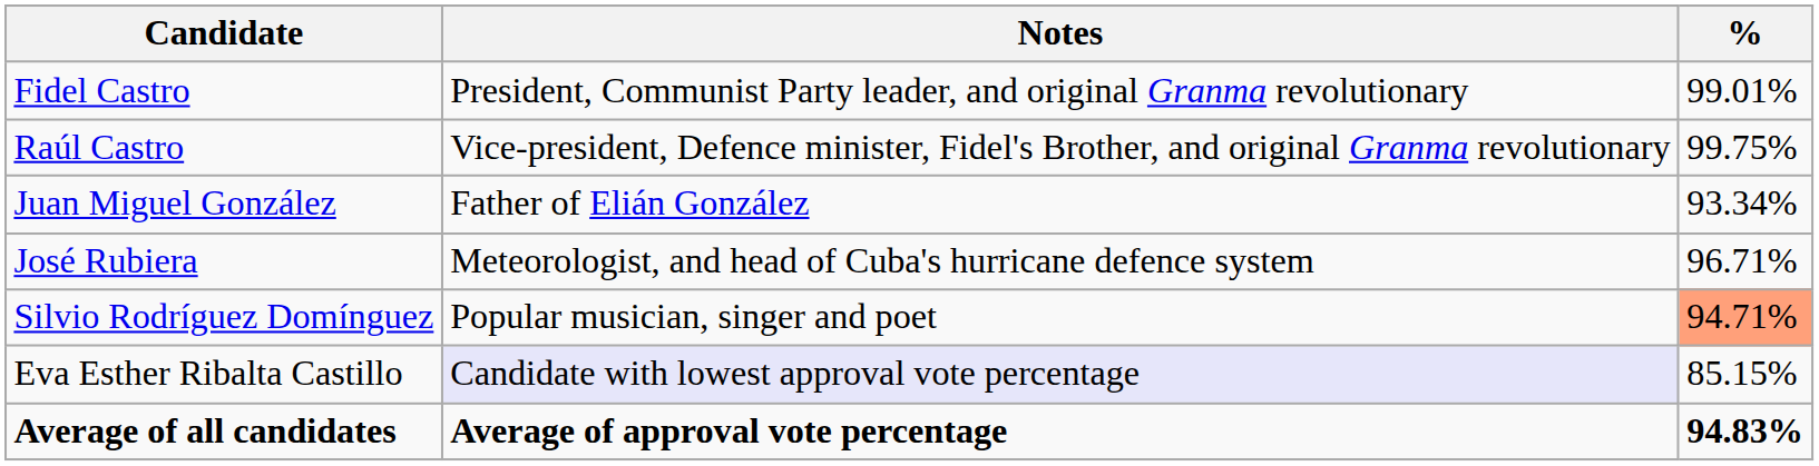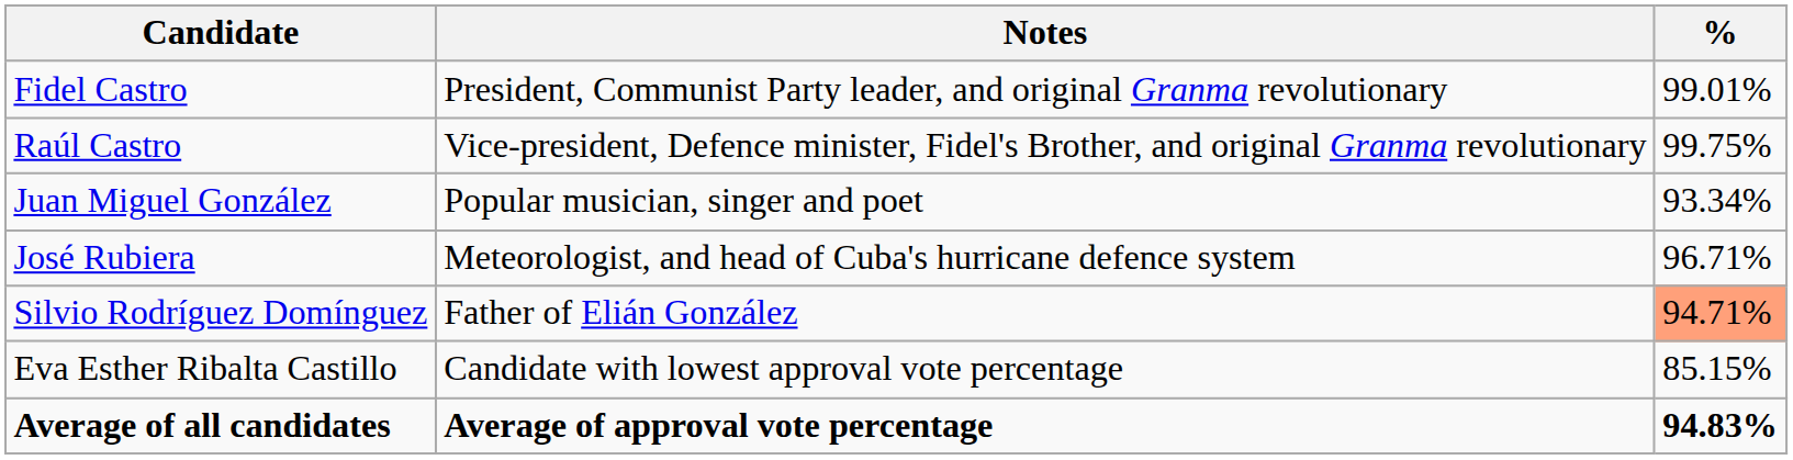Juan Miguel González | Notes: Father of Elián González -> Popular musician, singer and poet
Silvio Rodríguez Domínguez | Notes: Popular musician, singer and poet -> Father of Elián González
Eva Esther Ribalta Castillo | Notes: lavender background -> no background
